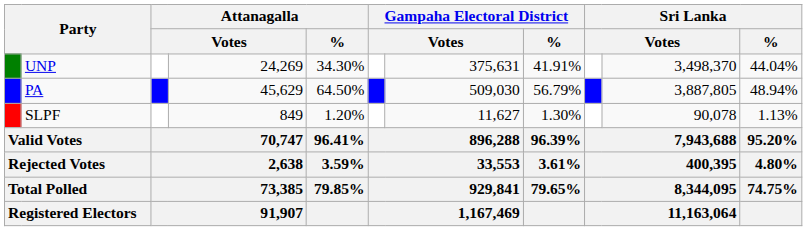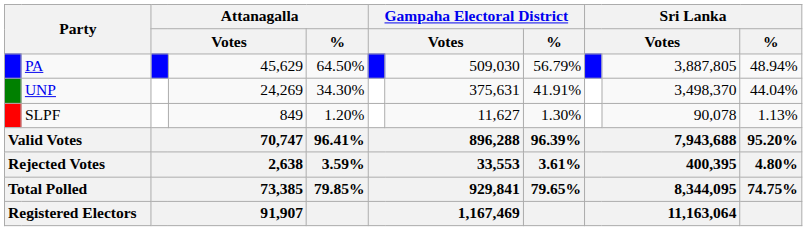rows swapped: PA <-> UNP
